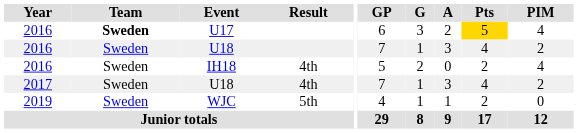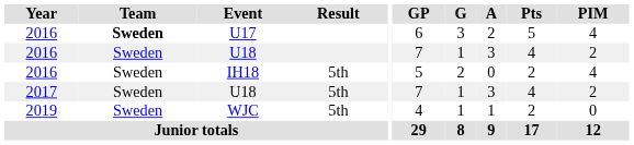U17 | Pts: gold background -> no background
IH18 | Result: 4th -> 5th
2017 / U18 | Result: 4th -> 5th
